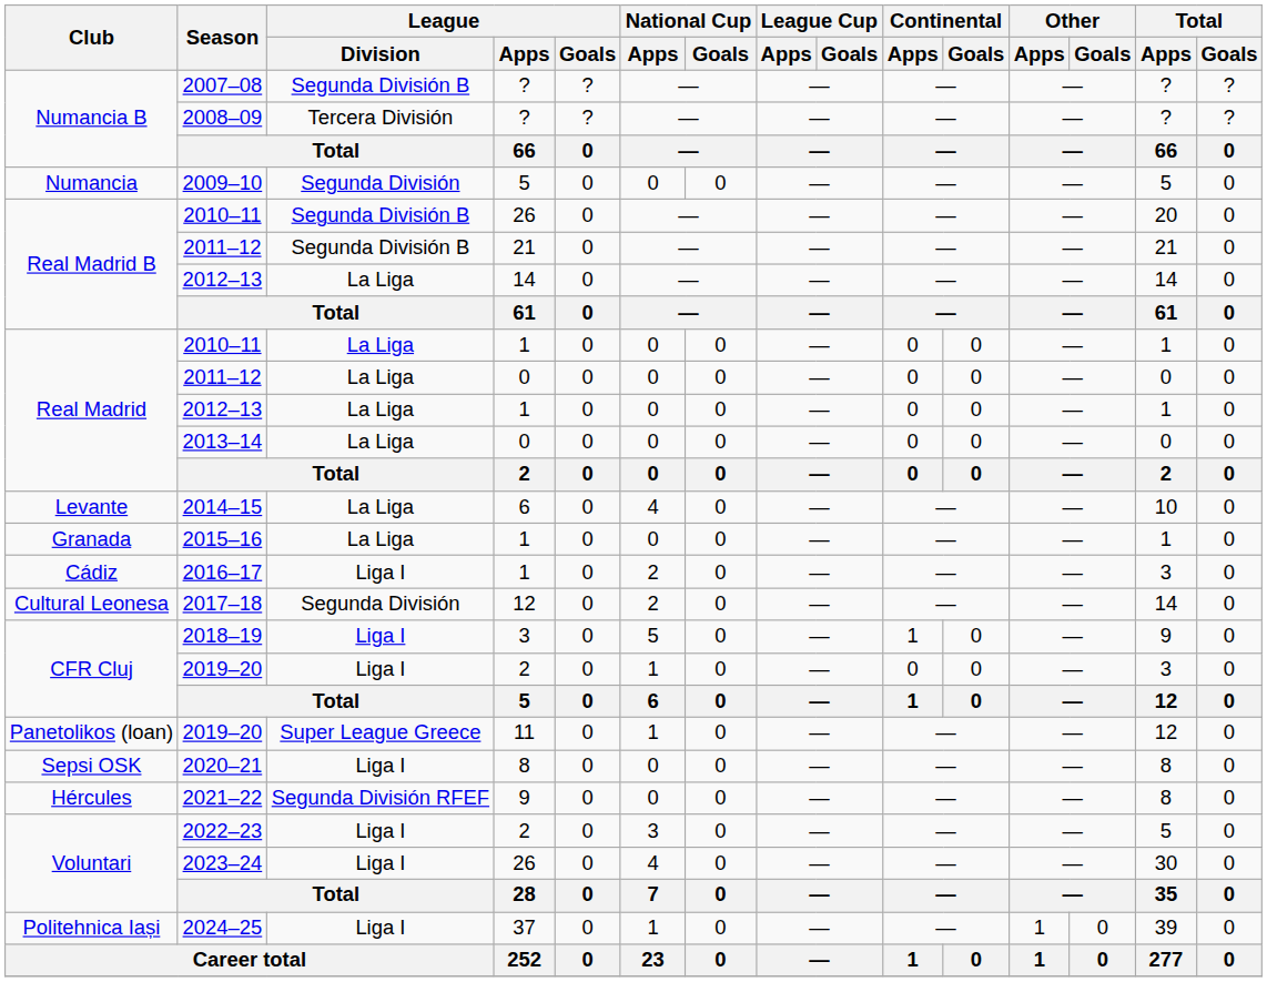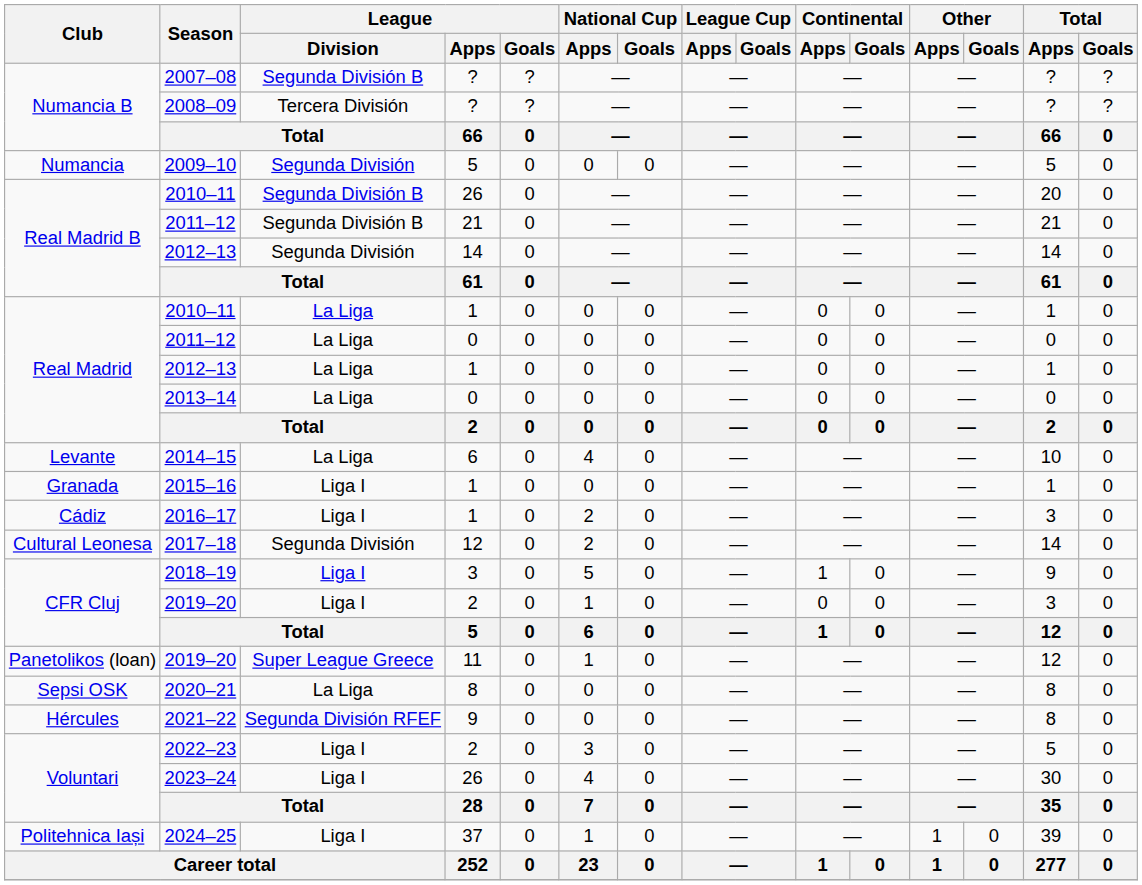2012–13 / 14 | League / Division: La Liga -> Segunda División
2015–16 | League / Division: La Liga -> Liga I
2020–21 | League / Division: Liga I -> La Liga
